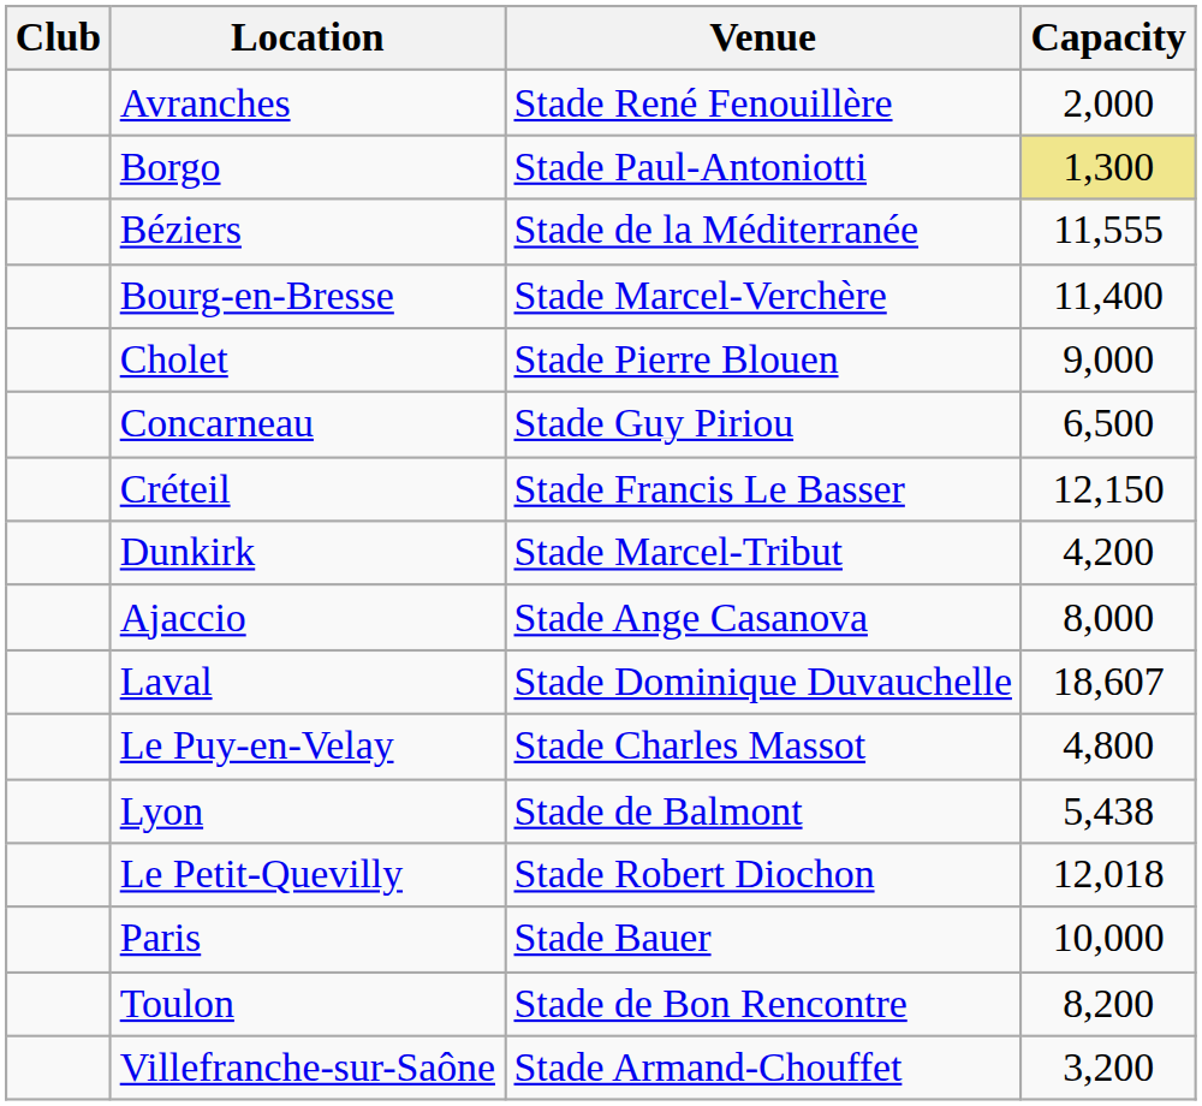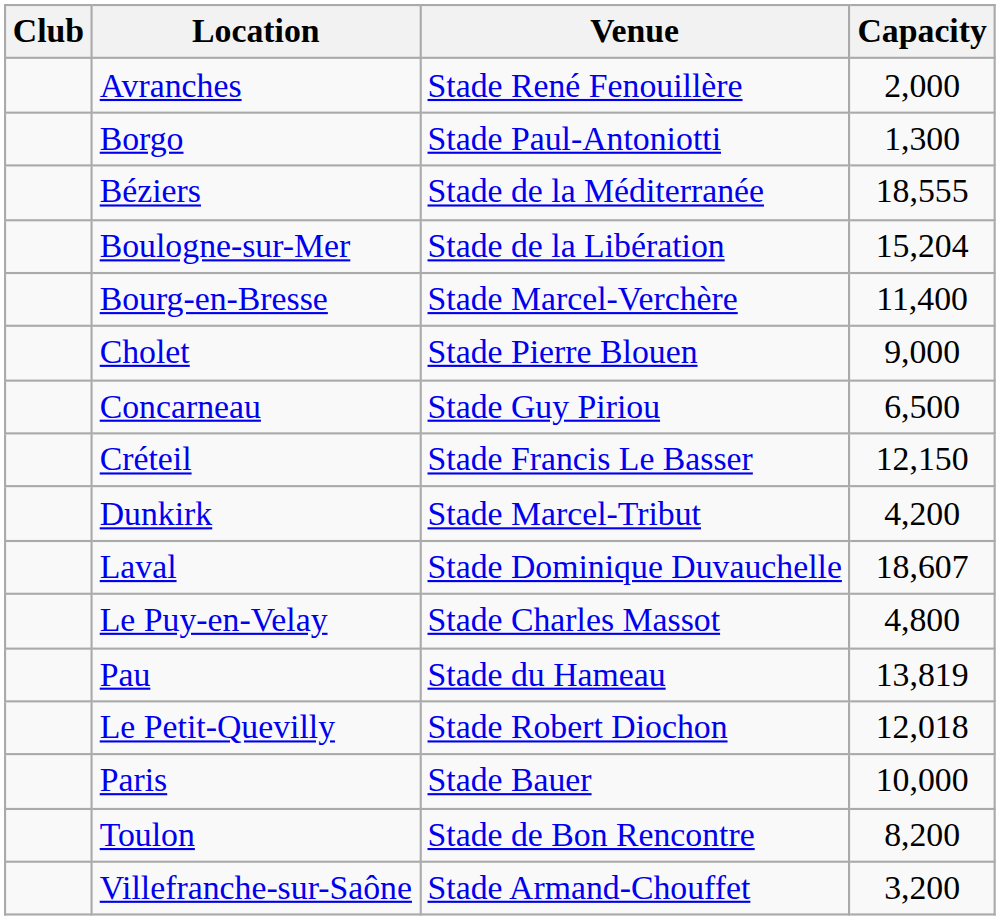Borgo | Capacity: khaki background -> no background
Béziers | Capacity: 11,555 -> 18,555
+ row: Boulogne-sur-Mer | Stade de la Libération | 15,204
- row: Ajaccio | Stade Ange Casanova | 8,000
- row: Lyon | Stade de Balmont | 5,438
+ row: Pau | Stade du Hameau | 13,819
